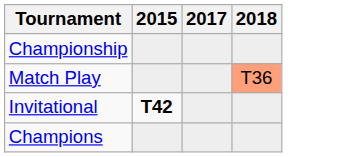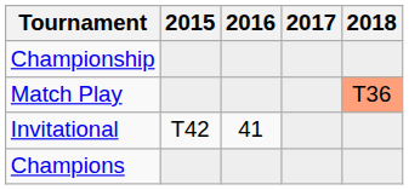+ column: 2016 | 41
Invitational | 2015: bold -> normal
